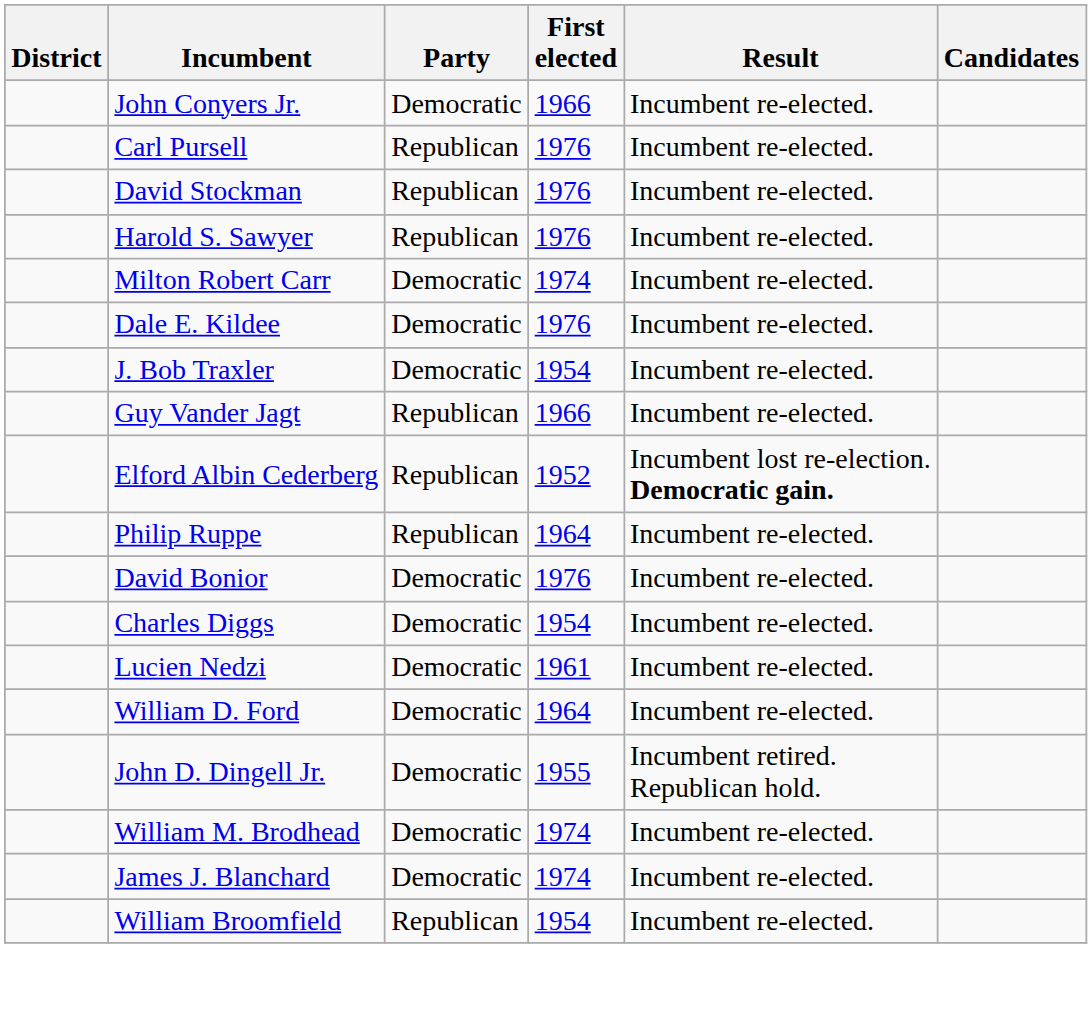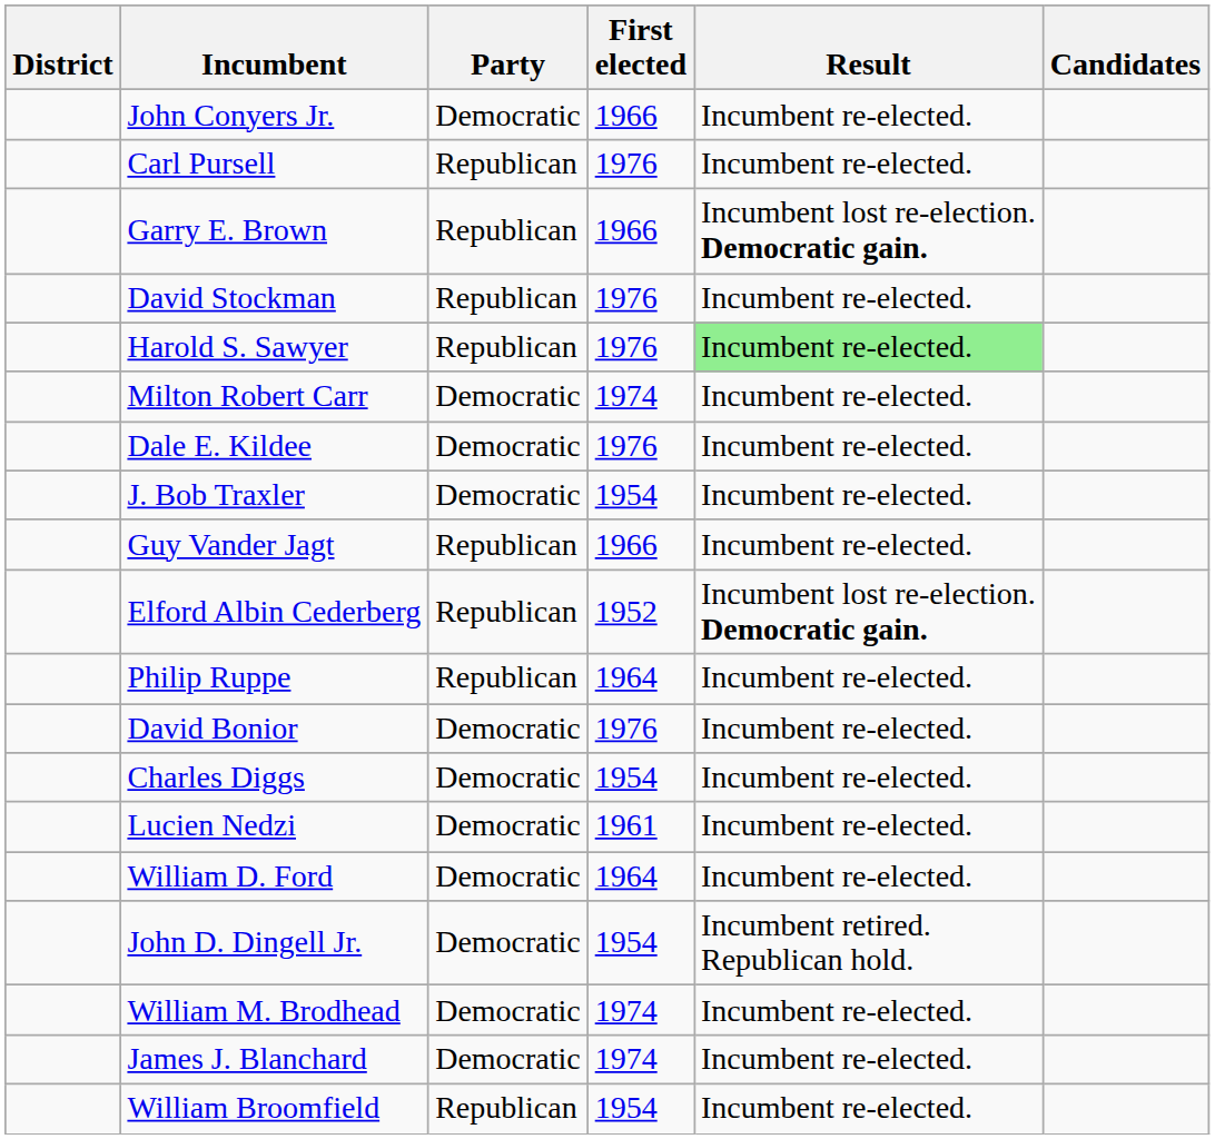+ row: Garry E. Brown | Republican | 1966 | Incumbent lost re-election. Democratic gain.
Harold S. Sawyer | Result: no background -> lightgreen background
John D. Dingell Jr. | First elected: 1955 -> 1954
